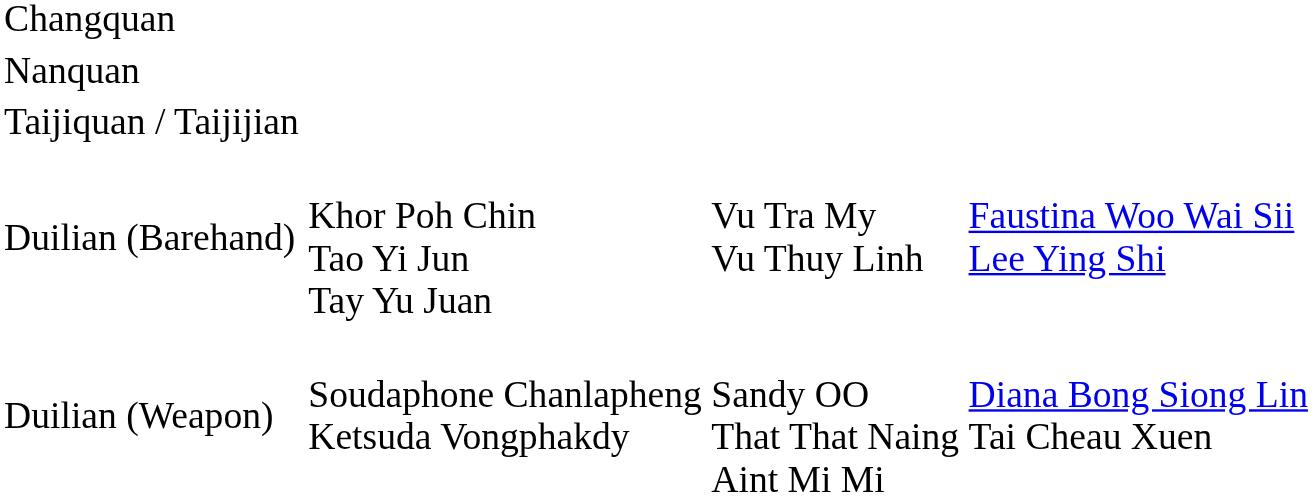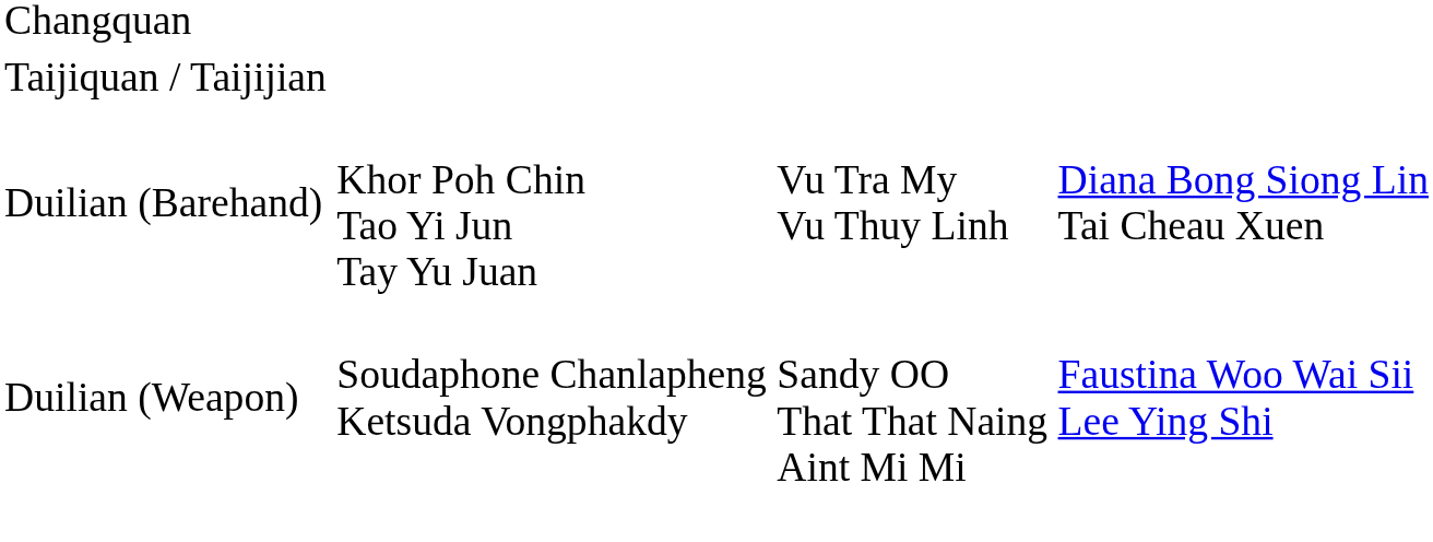- row: Nanquan
Duilian (Barehand) | column 4: Faustina Woo Wai Sii Lee Ying Shi -> Diana Bong Siong Lin Tai Cheau Xuen
Duilian (Weapon) | column 4: Diana Bong Siong Lin Tai Cheau Xuen -> Faustina Woo Wai Sii Lee Ying Shi
